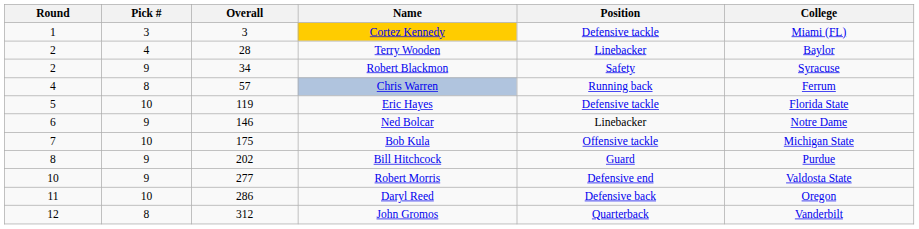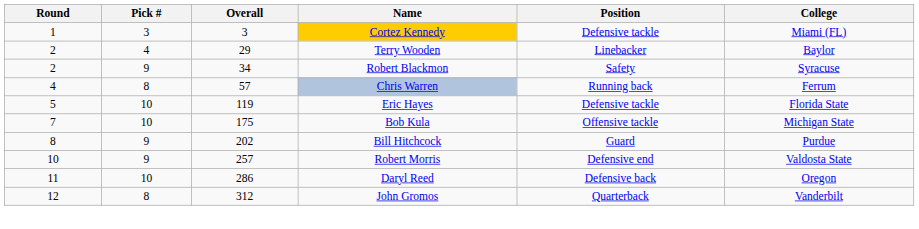Terry Wooden | Overall: 28 -> 29
- row: 6 | 9 | 146 | Ned Bolcar | Linebacker | Notre Dame
Robert Morris | Overall: 277 -> 257
